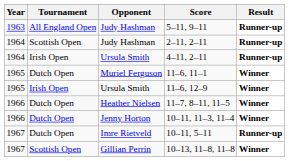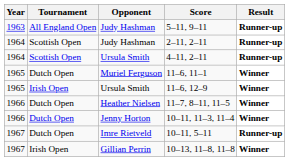4–11, 2–11 | Tournament: Irish Open -> Scottish Open
10–13, 11–8, 11–8 | Tournament: Scottish Open -> Irish Open
